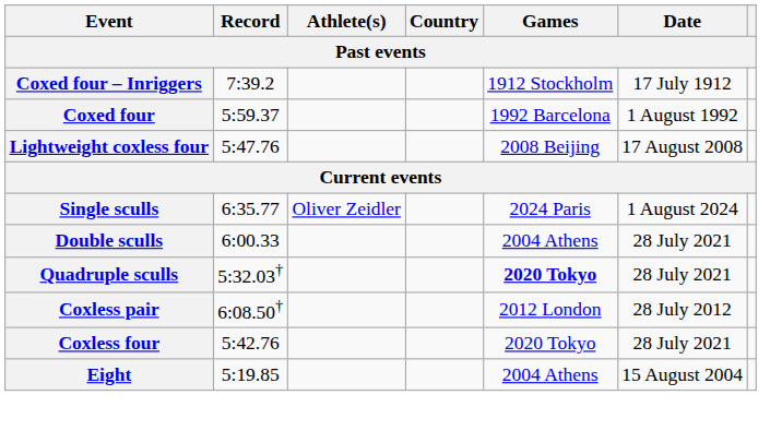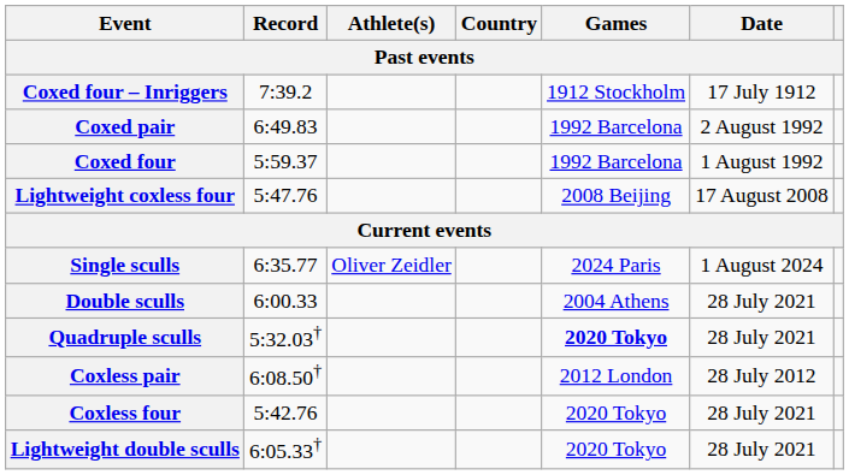+ row: Coxed pair | 6:49.83 | 1992 Barcelona | 2 August 1992
- row: Eight | 5:19.85 | 2004 Athens | 15 August 2004
+ row: Lightweight double sculls | 6:05.33† | 2020 Tokyo | 28 July 2021
